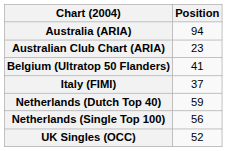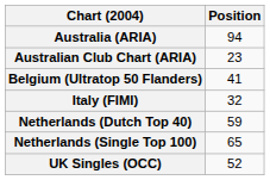Italy (FIMI) | Position: 37 -> 32
Netherlands (Single Top 100) | Position: 56 -> 65
